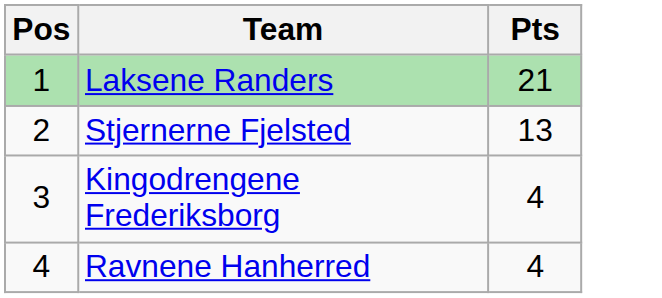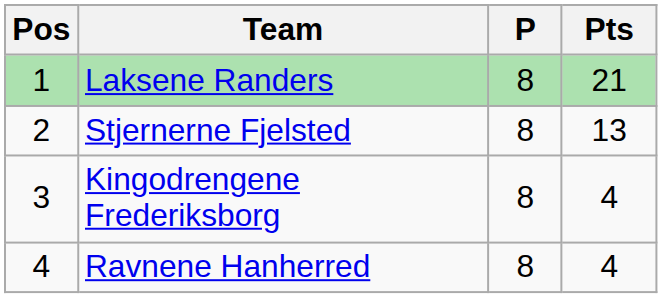+ column: P | 8 | 8 | 8 | 8
